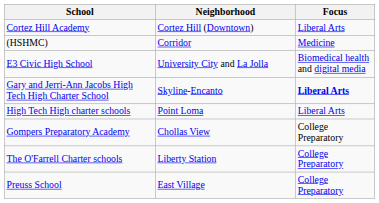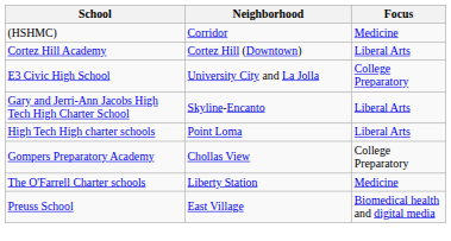rows swapped: (HSHMC) <-> Cortez Hill Academy
E3 Civic High School | Focus: Biomedical health and digital media -> College Preparatory
Gary and Jerri-Ann Jacobs High Tech High Charter School | Focus: bold -> normal
The O'Farrell Charter schools | Focus: College Preparatory -> Medicine
Preuss School | Focus: College Preparatory -> Biomedical health and digital media
